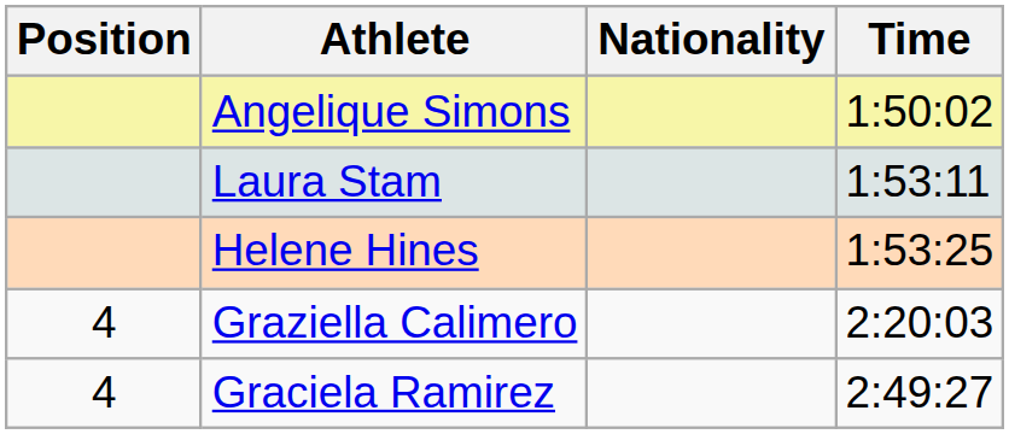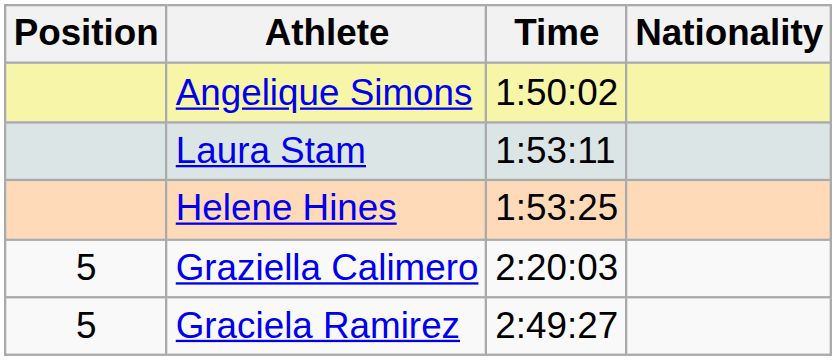columns swapped: Nationality <-> Time
Graziella Calimero | Position: 4 -> 5
Graciela Ramirez | Position: 4 -> 5
